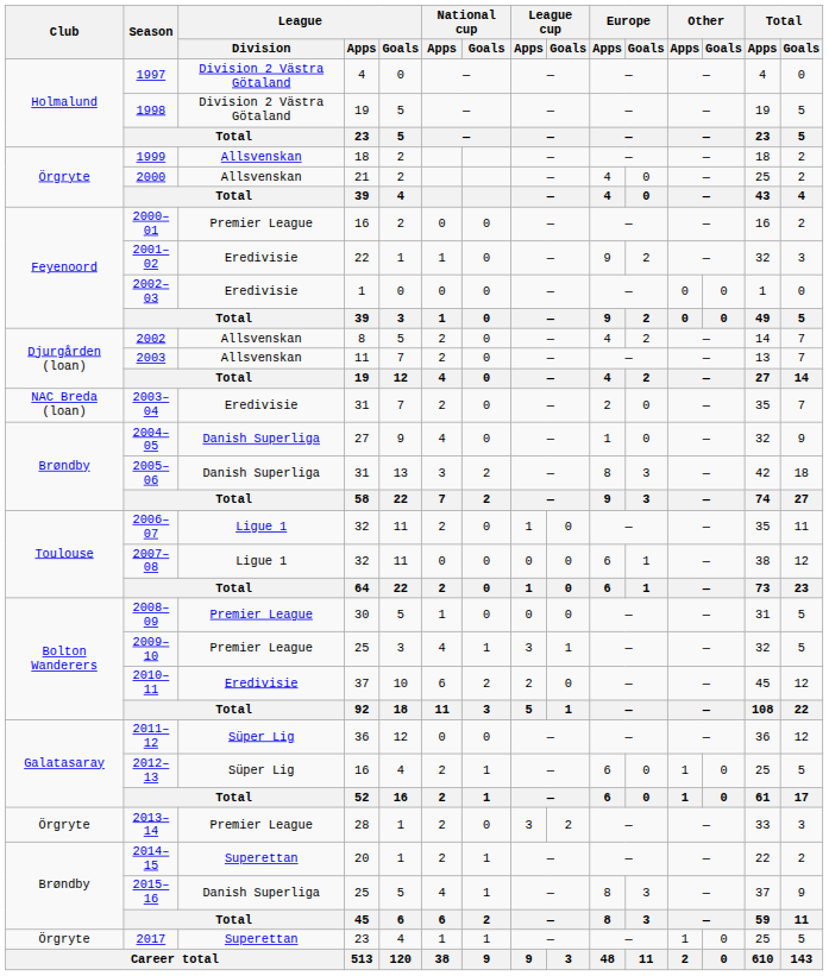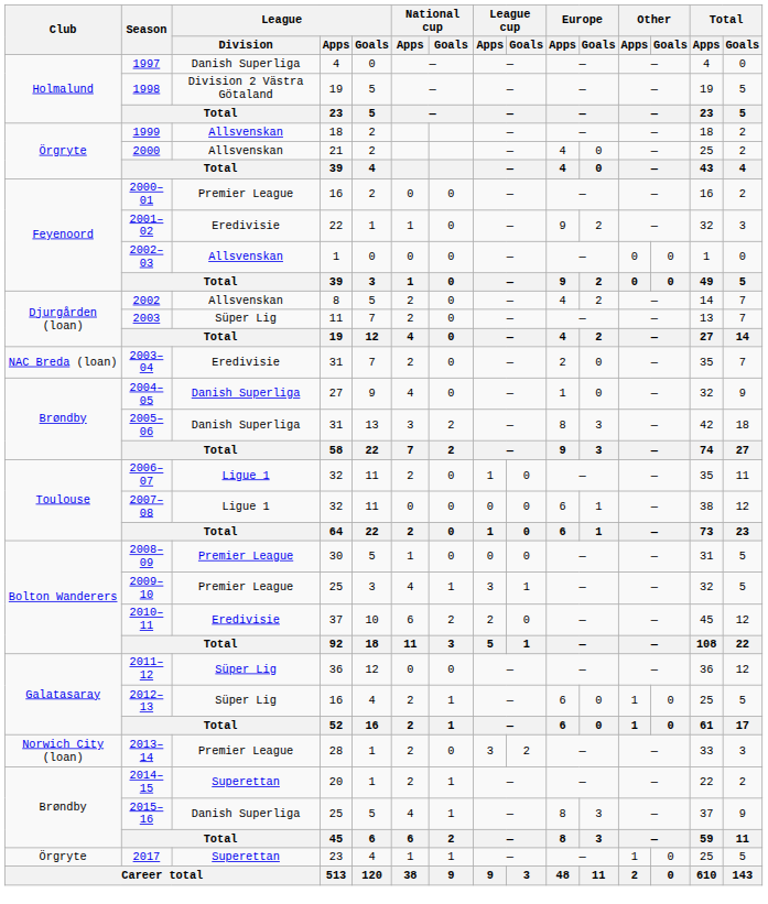1997 | League / Division: Division 2 Västra Götaland -> Danish Superliga
2002–03 | League / Division: Eredivisie -> Allsvenskan
2003 | League / Division: Allsvenskan -> Süper Lig
2013–14 | Club: Örgryte -> Norwich City (loan)
